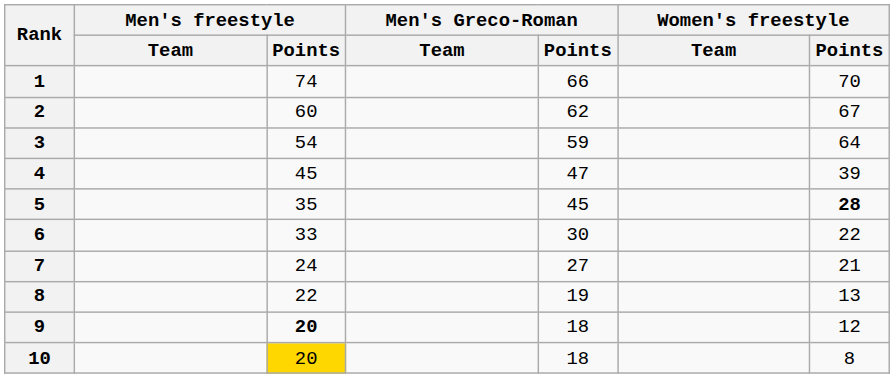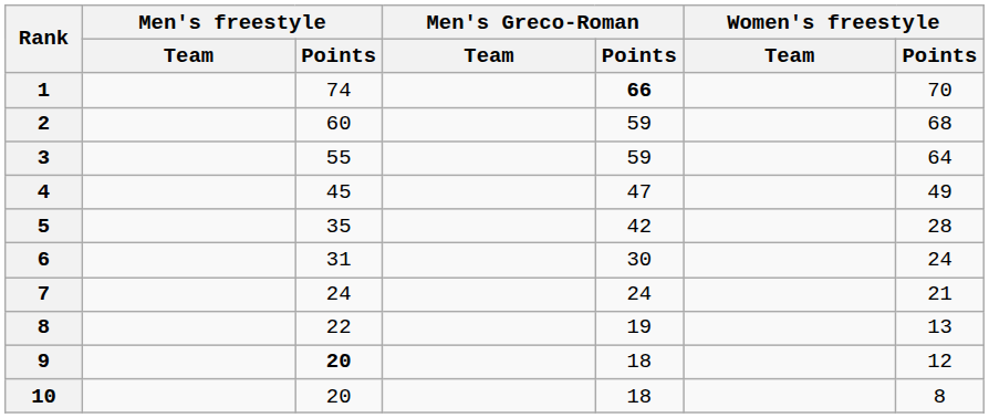1 | Men's Greco-Roman / Points: normal -> bold
2 | Men's Greco-Roman / Points: 62 -> 59
2 | Women's freestyle / Points: 67 -> 68
3 | Men's freestyle / Points: 54 -> 55
4 | Women's freestyle / Points: 39 -> 49
5 | Men's Greco-Roman / Points: 45 -> 42
5 | Women's freestyle / Points: bold -> normal
6 | Men's freestyle / Points: 33 -> 31
6 | Women's freestyle / Points: 22 -> 24
7 | Men's Greco-Roman / Points: 27 -> 24
10 | Men's freestyle / Points: gold background -> no background
